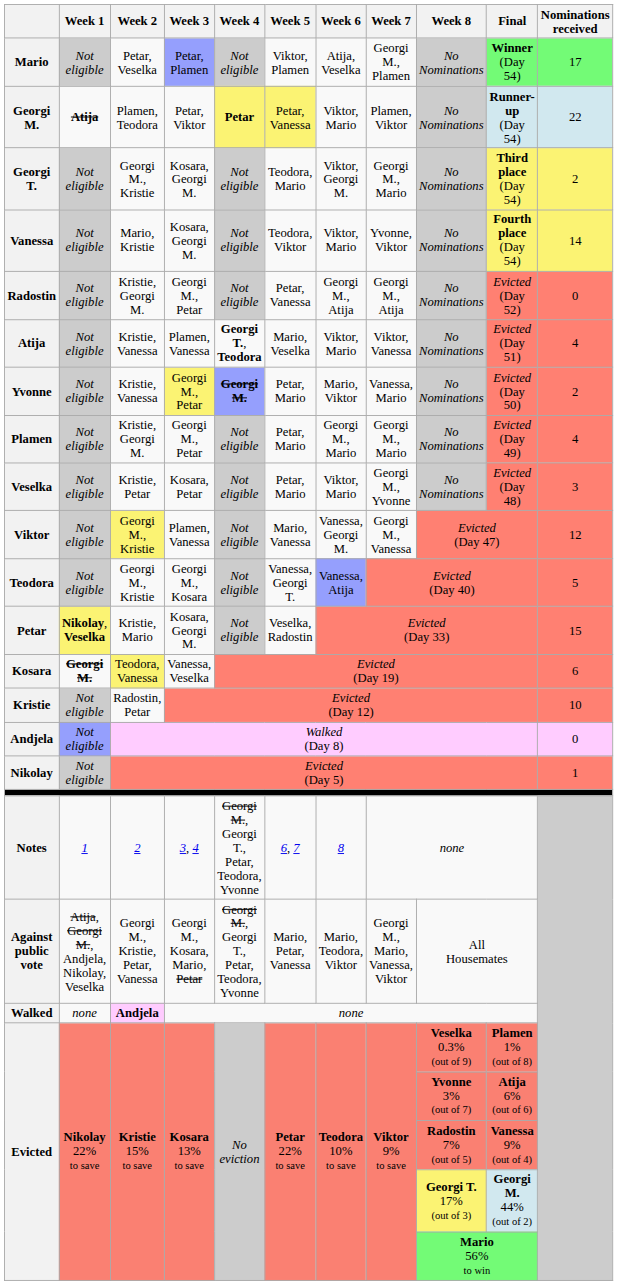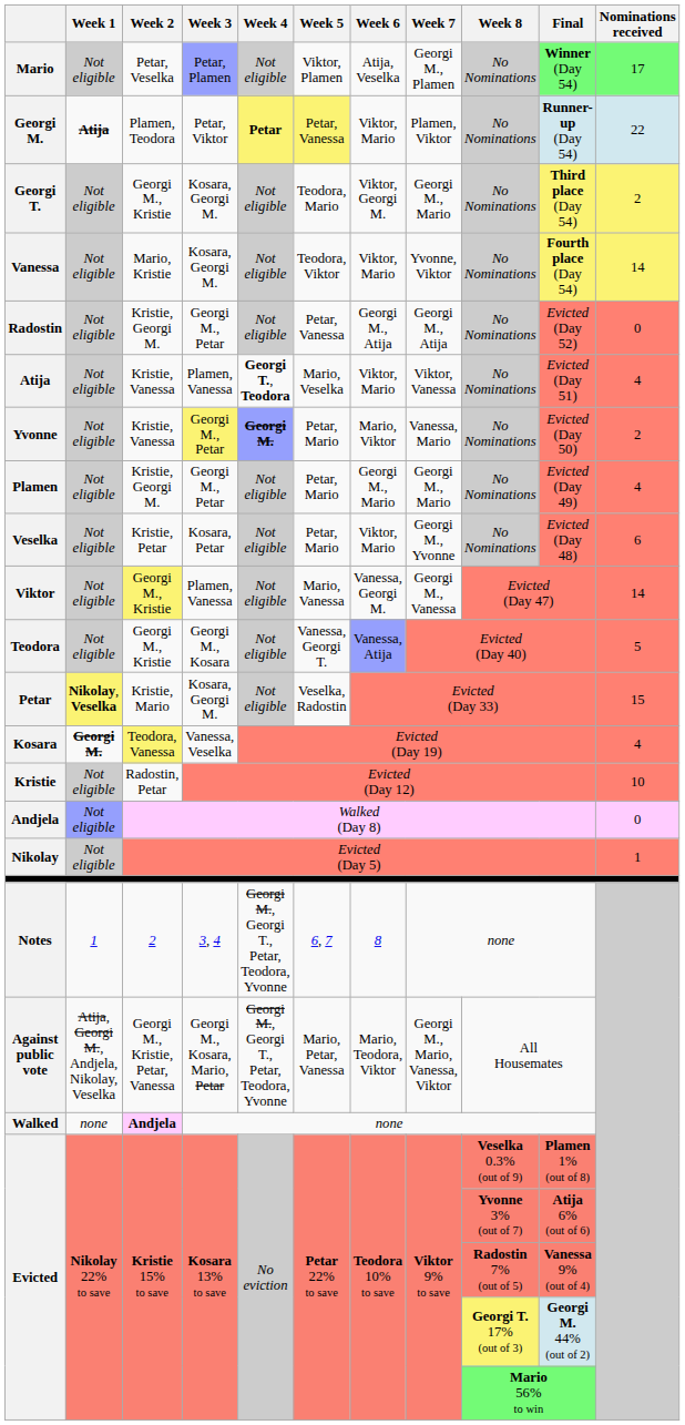Veselka | Nominations received: 3 -> 6
Viktor | Nominations received: 12 -> 14
Kosara | Nominations received: 6 -> 4
